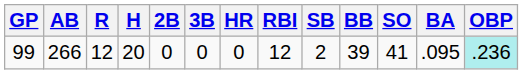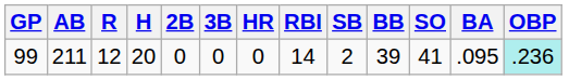99 | AB: 266 -> 211
99 | RBI: 12 -> 14
